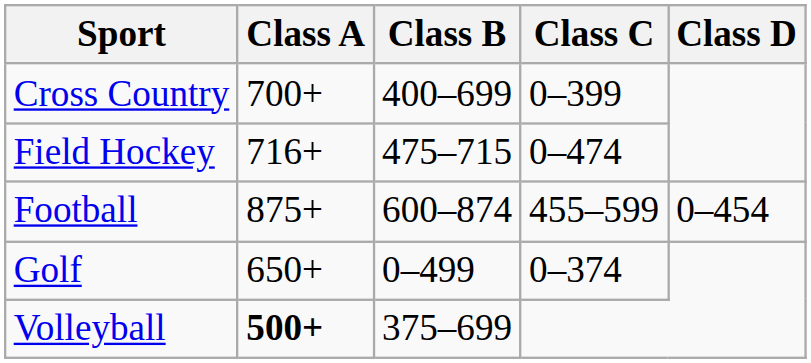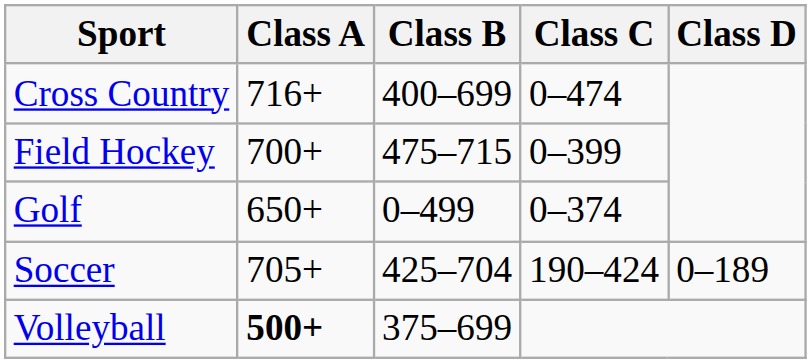Cross Country | Class A: 700+ -> 716+
Cross Country | Class C: 0–399 -> 0–474
Field Hockey | Class A: 716+ -> 700+
Field Hockey | Class C: 0–474 -> 0–399
- row: Football | 875+ | 600–874 | 455–599 | 0–454
+ row: Soccer | 705+ | 425–704 | 190–424 | 0–189
